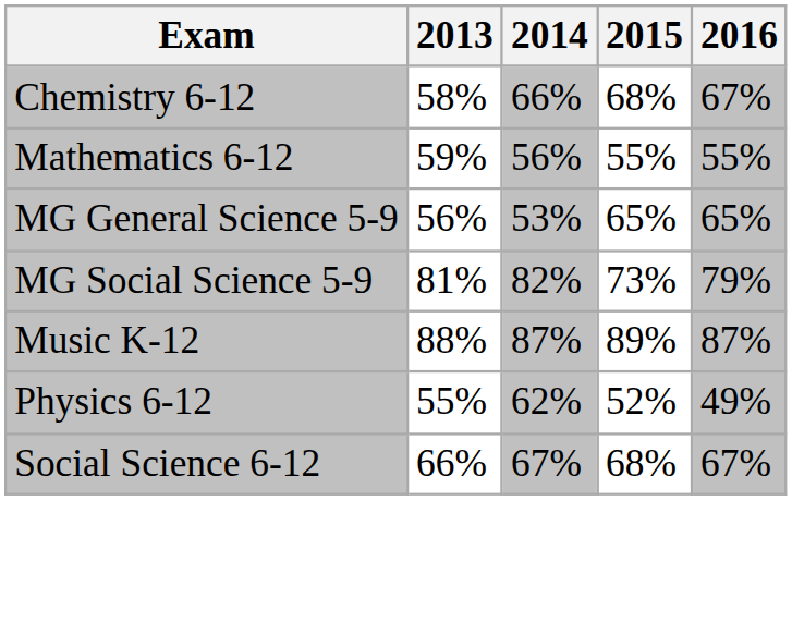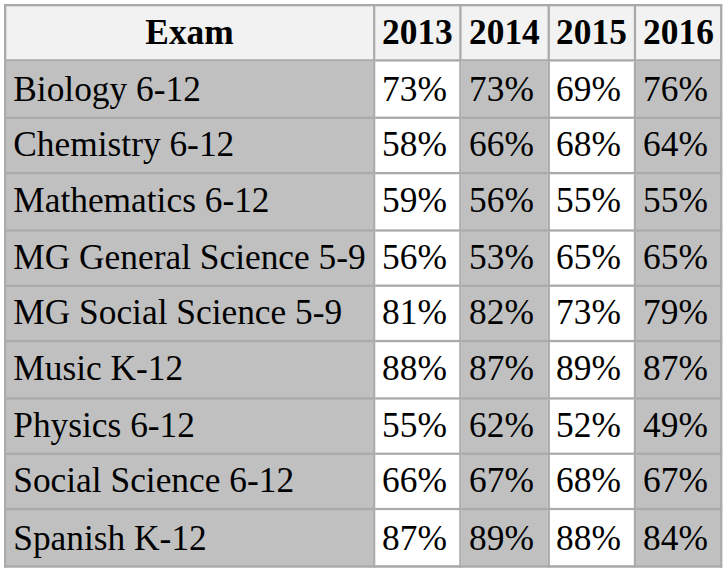+ row: Biology 6-12 | 73% | 73% | 69% | 76%
Chemistry 6-12 | 2016: 67% -> 64%
+ row: Spanish K-12 | 87% | 89% | 88% | 84%
